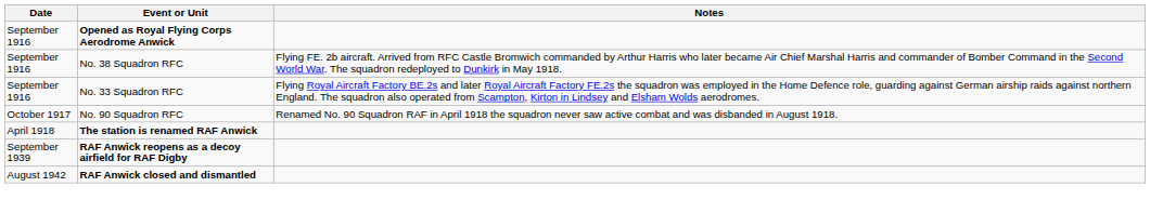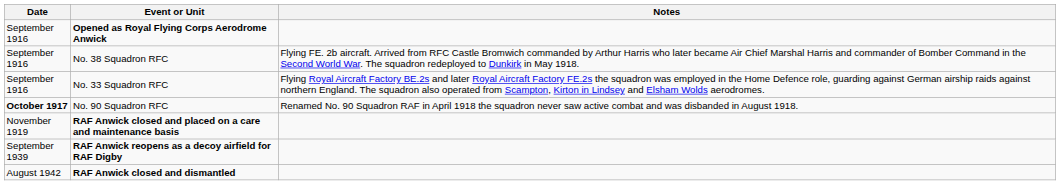No. 90 Squadron RFC | Date: normal -> bold
- row: April 1918 | The station is renamed RAF Anwick
+ row: November 1919 | RAF Anwick closed and placed on a care and maintenance basis
